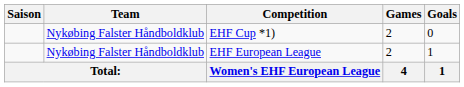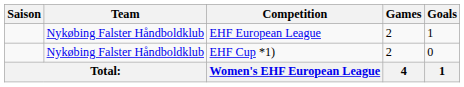rows swapped: EHF Cup *1) <-> EHF European League
